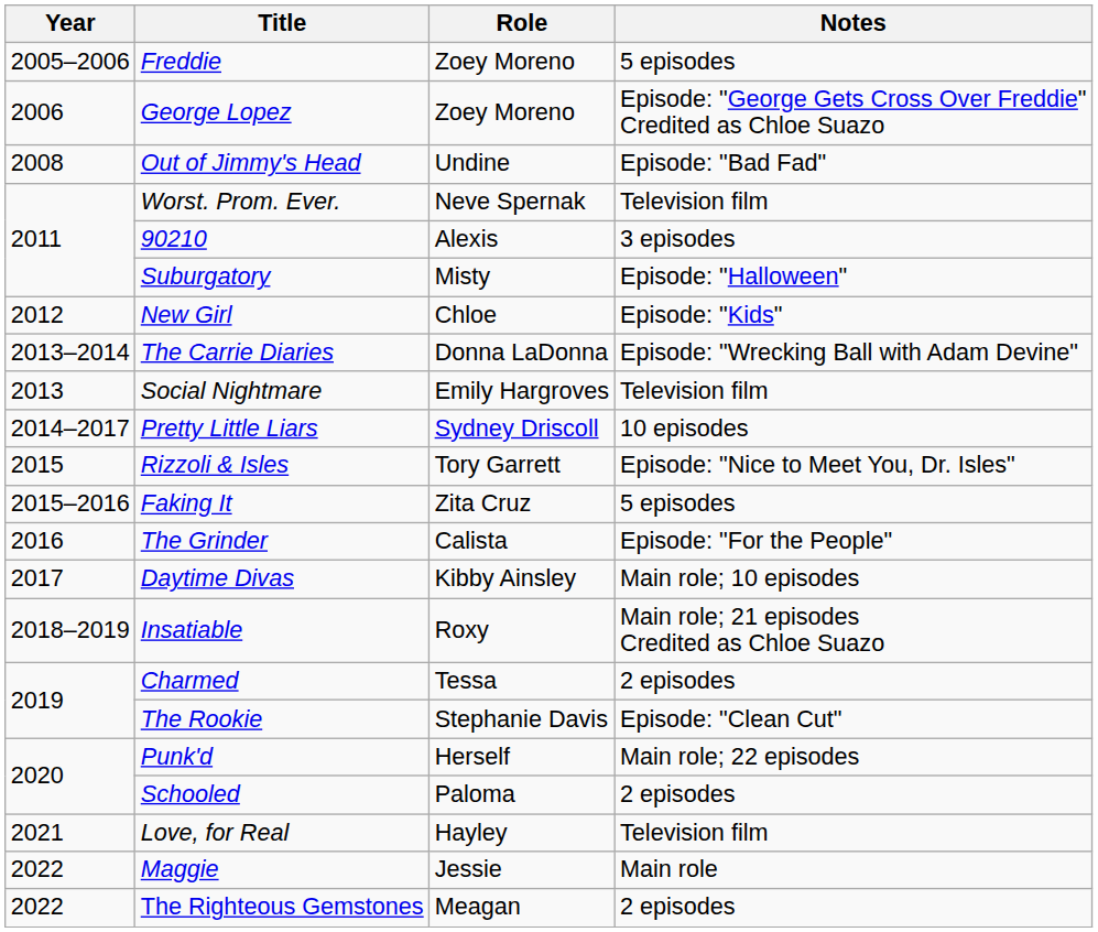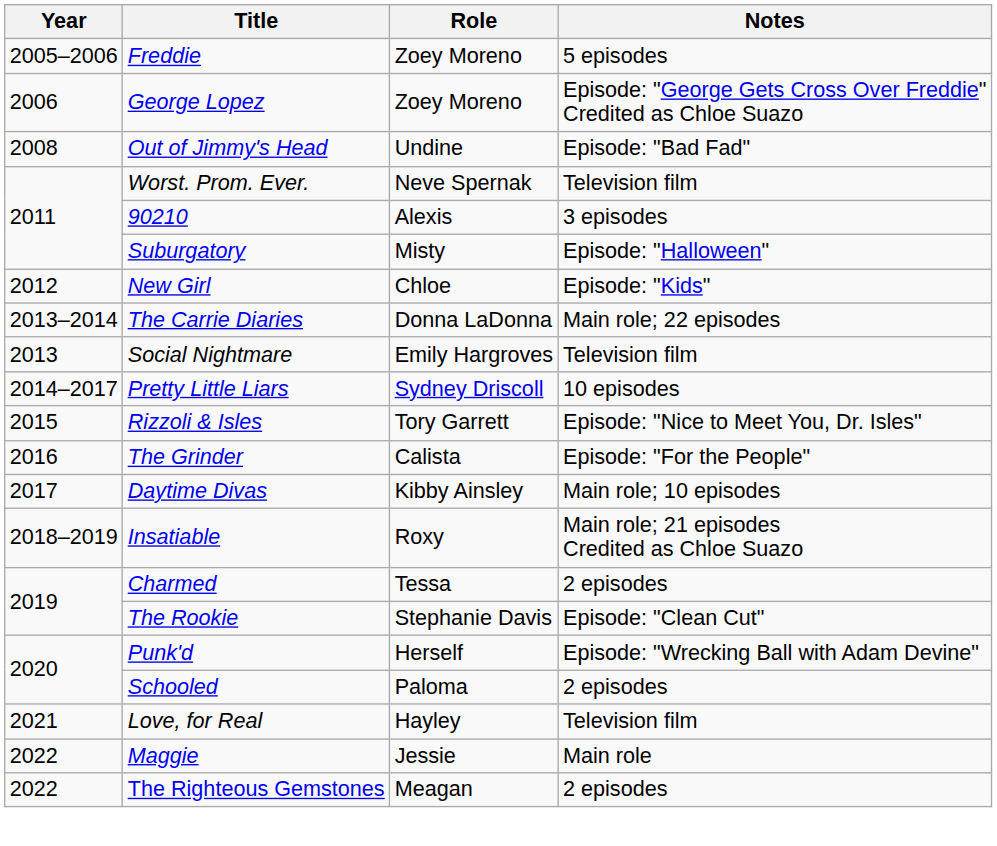The Carrie Diaries | Notes: Episode: "Wrecking Ball with Adam Devine" -> Main role; 22 episodes
- row: 2015–2016 | Faking It | Zita Cruz | 5 episodes
Punk'd | Notes: Main role; 22 episodes -> Episode: "Wrecking Ball with Adam Devine"
